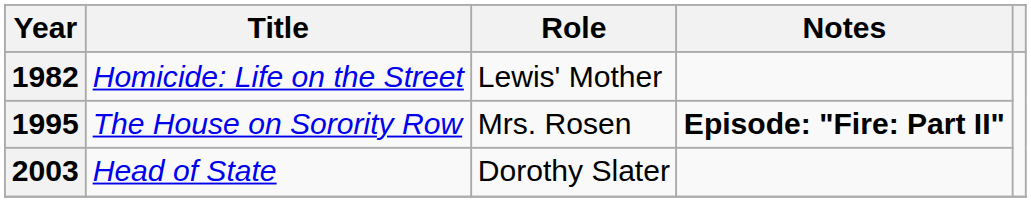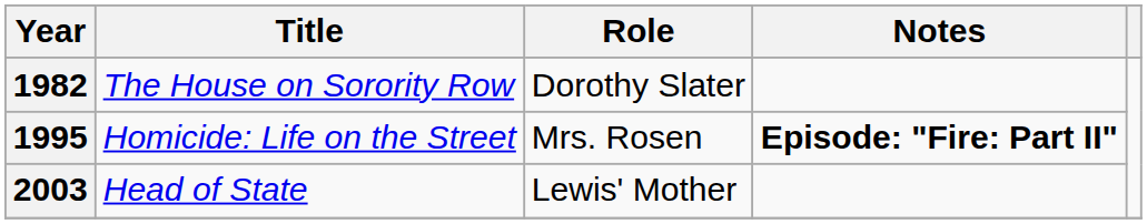1982 | Title: Homicide: Life on the Street -> The House on Sorority Row
1982 | Role: Lewis' Mother -> Dorothy Slater
1995 | Title: The House on Sorority Row -> Homicide: Life on the Street
2003 | Role: Dorothy Slater -> Lewis' Mother
